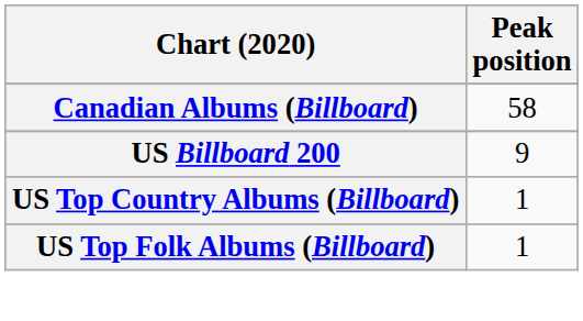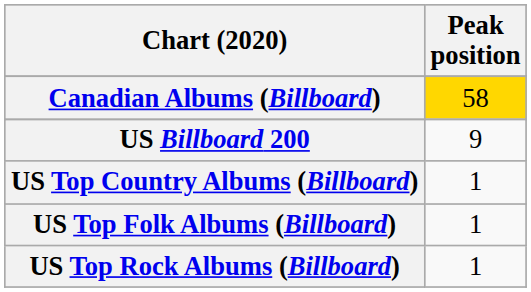Canadian Albums (Billboard) | Peak position: no background -> gold background
+ row: US Top Rock Albums (Billboard) | 1
